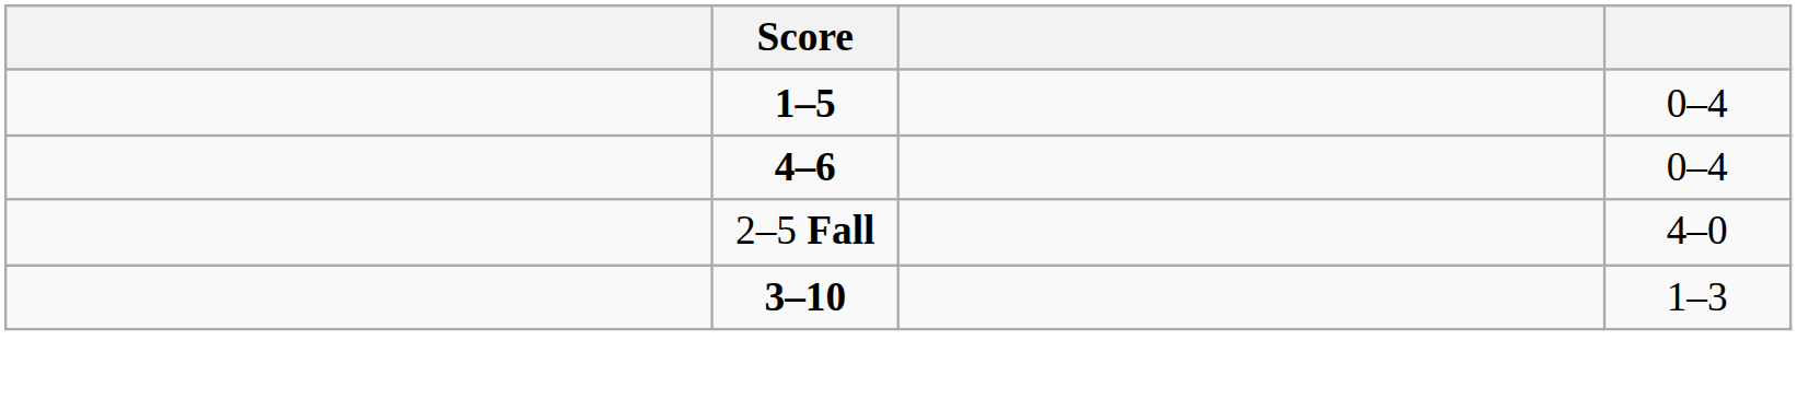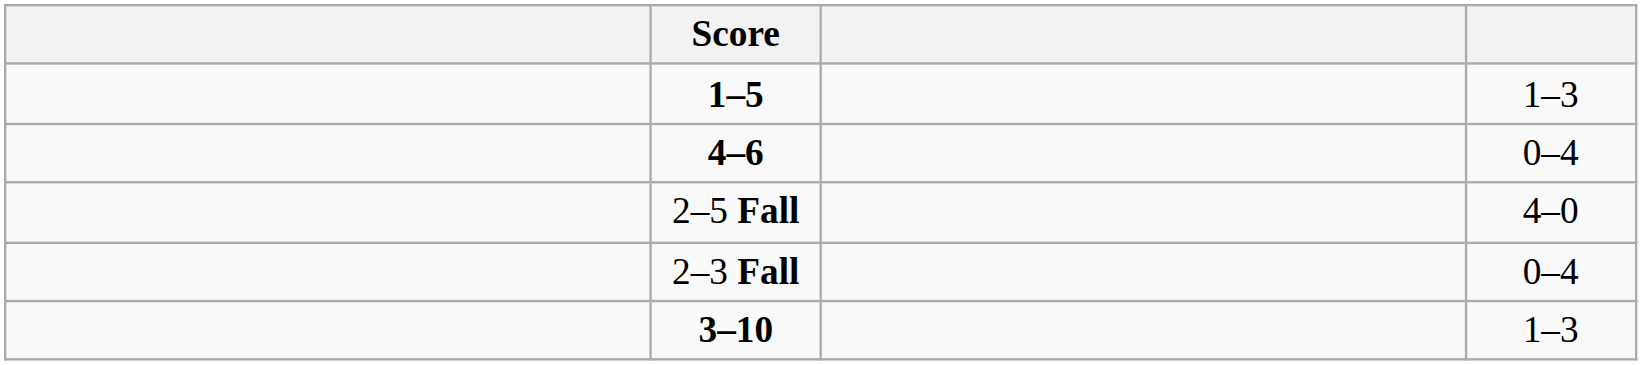1–5 | column 4: 0–4 -> 1–3
+ row: 2–3 Fall | 0–4
